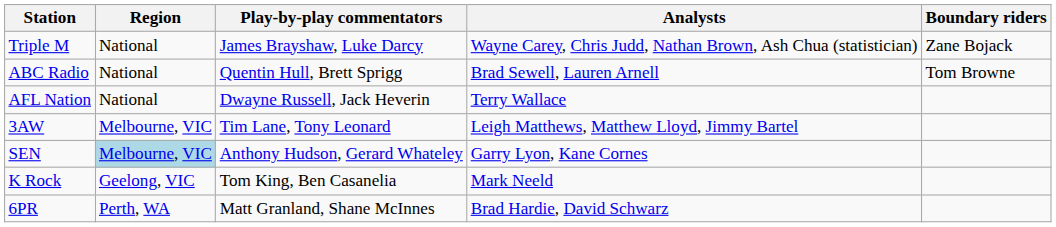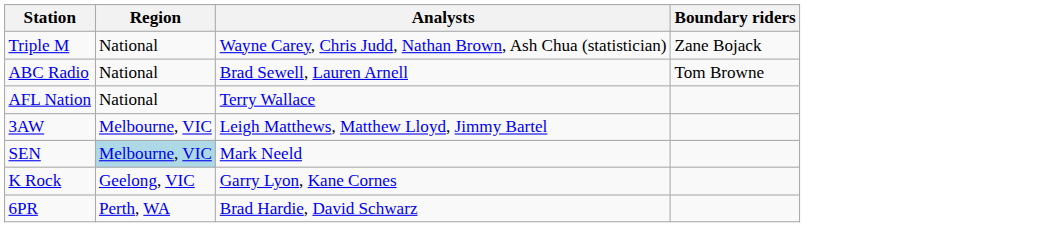- column: Play-by-play commentators | James Brayshaw, Luke Darcy | Quentin Hull, Brett Sprigg | Dwayne Russell, Jack Heverin | Tim Lane, Tony Leonard | Anthony Hudson, Gerard Whateley | Tom King, Ben Casanelia | Matt Granland, Shane McInnes
SEN | Analysts: Garry Lyon, Kane Cornes -> Mark Neeld
K Rock | Analysts: Mark Neeld -> Garry Lyon, Kane Cornes
